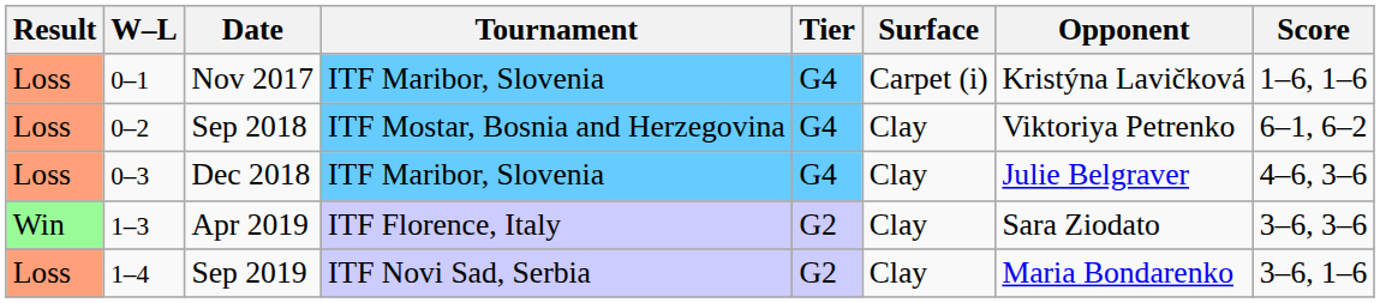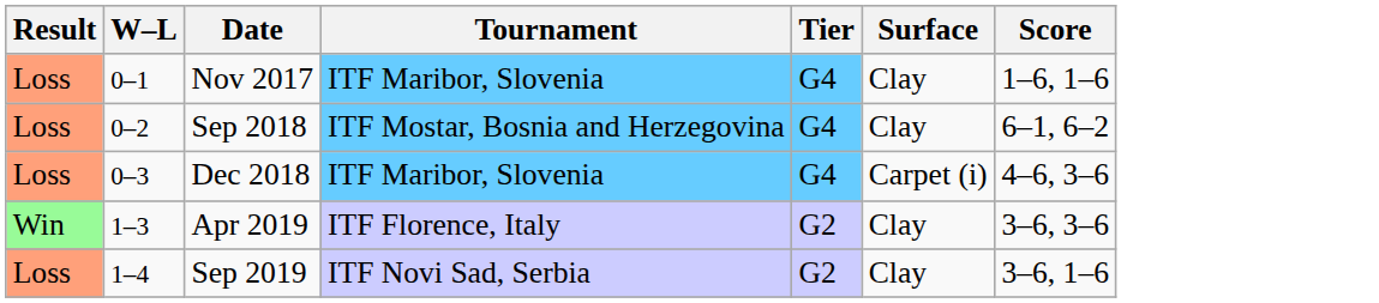- column: Opponent | Kristýna Lavičková | Viktoriya Petrenko | Julie Belgraver | Sara Ziodato | Maria Bondarenko
Nov 2017 | Surface: Carpet (i) -> Clay
Dec 2018 | Surface: Clay -> Carpet (i)
